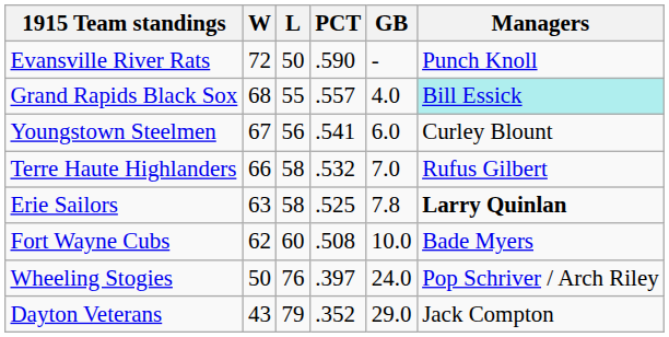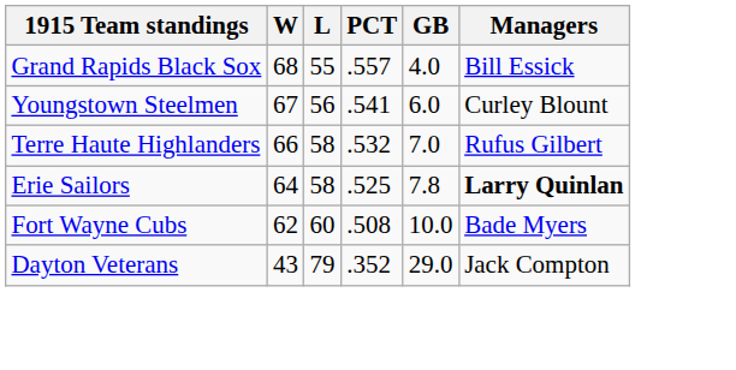- row: Evansville River Rats | 72 | 50 | .590 | - | Punch Knoll
Grand Rapids Black Sox | Managers: paleturquoise background -> no background
Erie Sailors | W: 63 -> 64
- row: Wheeling Stogies | 50 | 76 | .397 | 24.0 | Pop Schriver / Arch Riley
